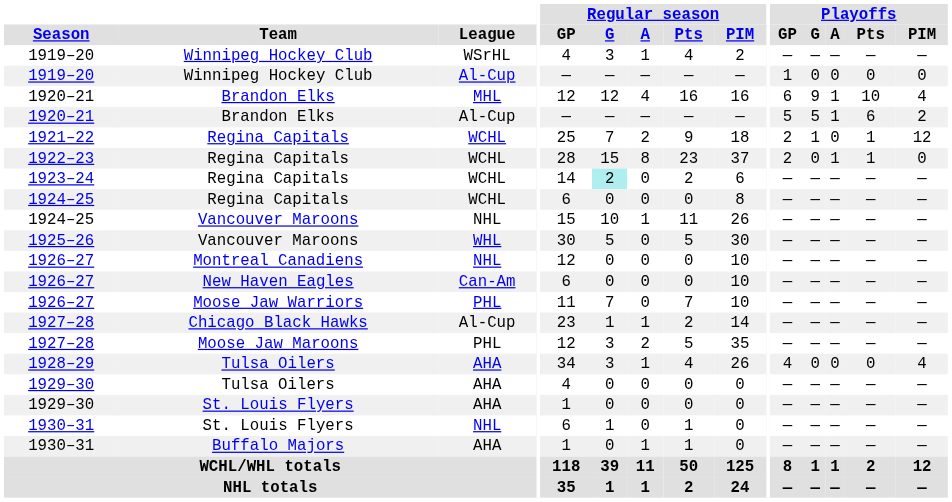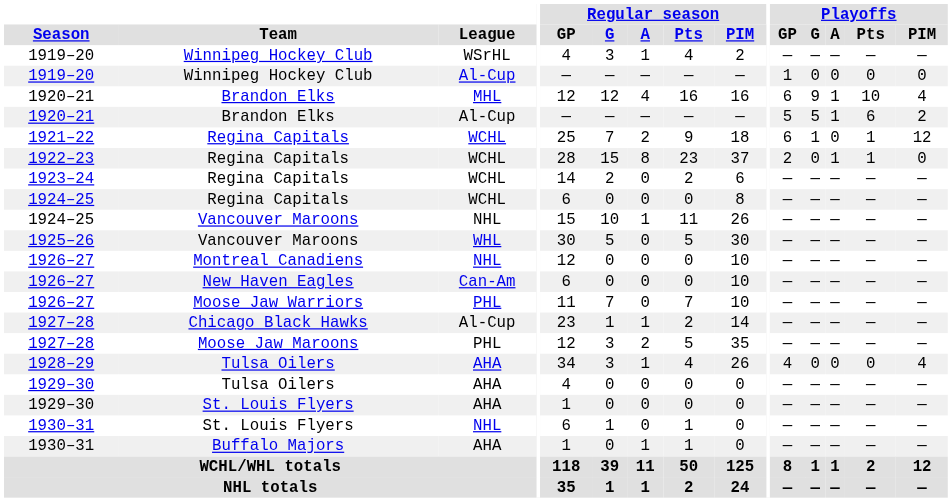1921–22 | Playoffs / GP: 2 -> 6
1923–24 | Regular season / G: paleturquoise background -> no background
